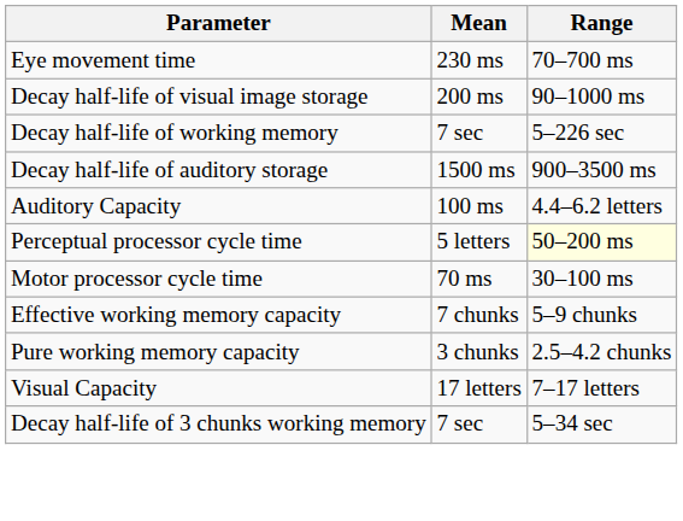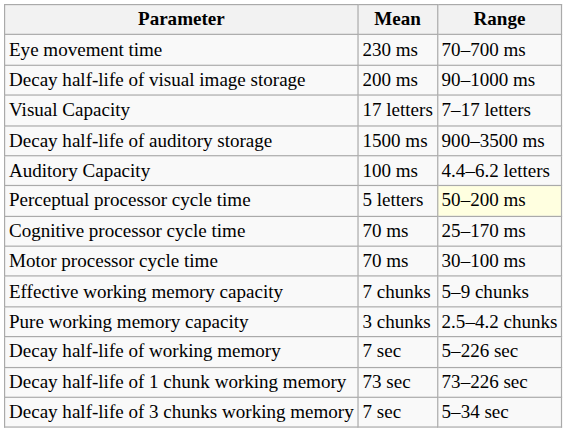rows swapped: Visual Capacity <-> Decay half-life of working memory
+ row: Cognitive processor cycle time | 70 ms | 25–170 ms
+ row: Decay half-life of 1 chunk working memory | 73 sec | 73–226 sec
